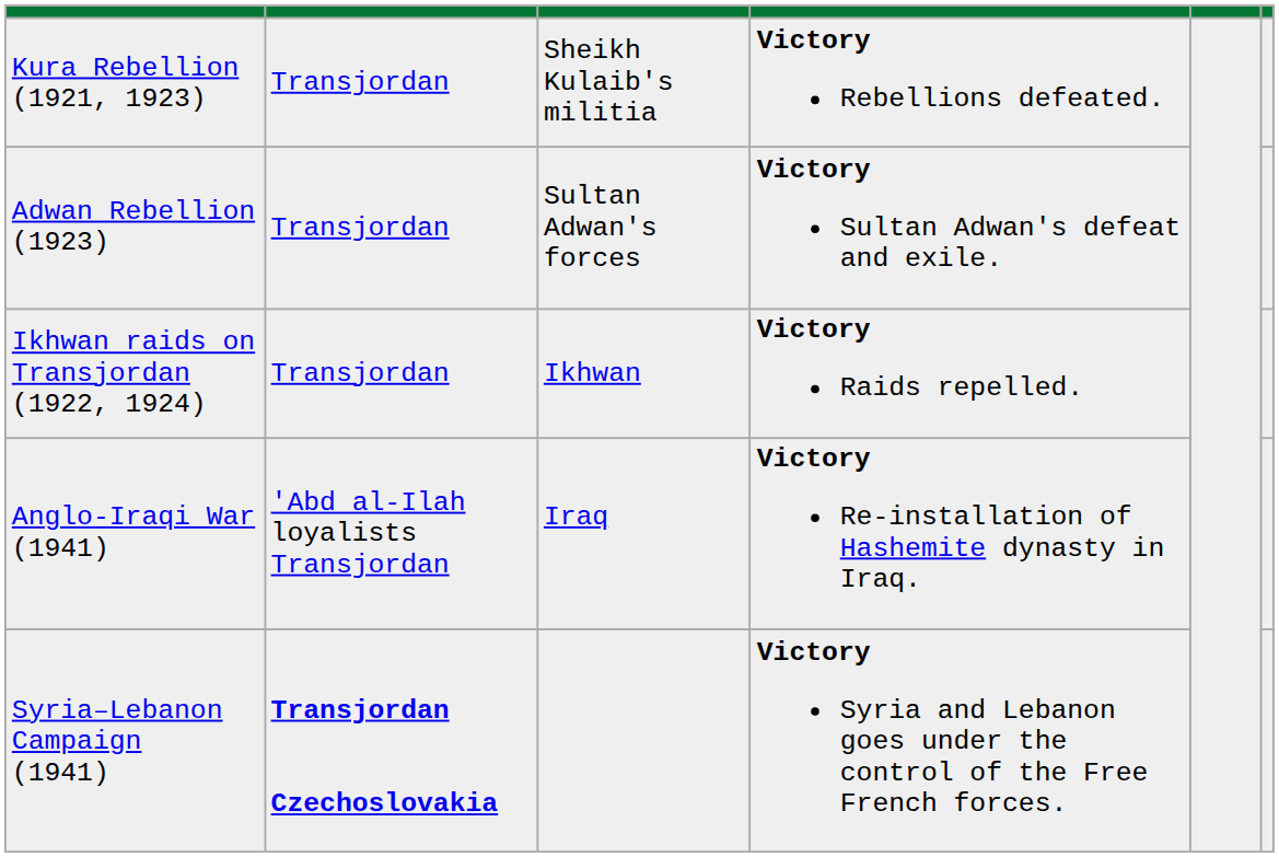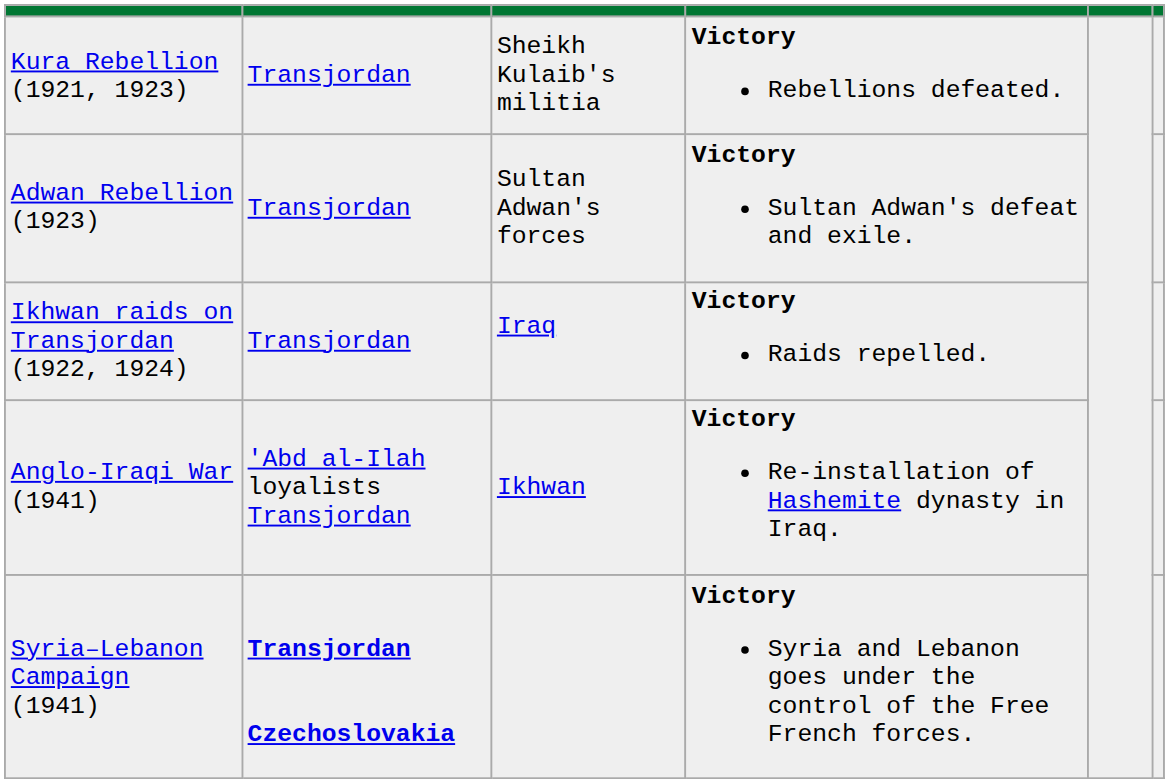Ikhwan raids on Transjordan (1922, 1924) | column 3: Ikhwan -> Iraq
Anglo-Iraqi War (1941) | column 3: Iraq -> Ikhwan
